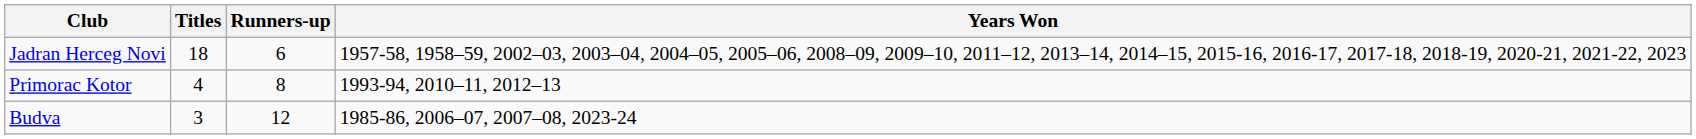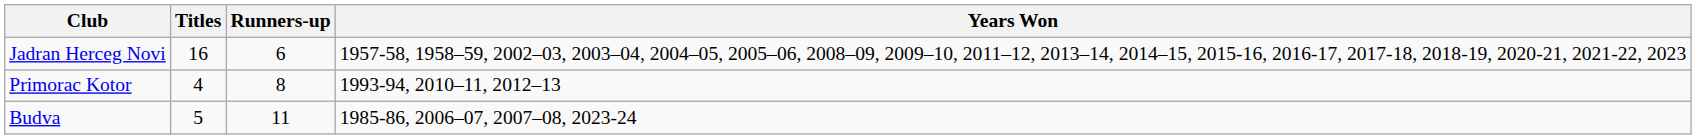Jadran Herceg Novi | Titles: 18 -> 16
Budva | Titles: 3 -> 5
Budva | Runners-up: 12 -> 11
